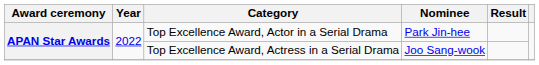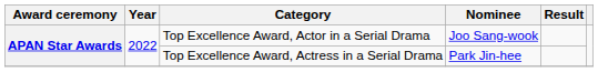Top Excellence Award, Actor in a Serial Drama | Nominee: Park Jin-hee -> Joo Sang-wook
Top Excellence Award, Actress in a Serial Drama | Nominee: Joo Sang-wook -> Park Jin-hee
